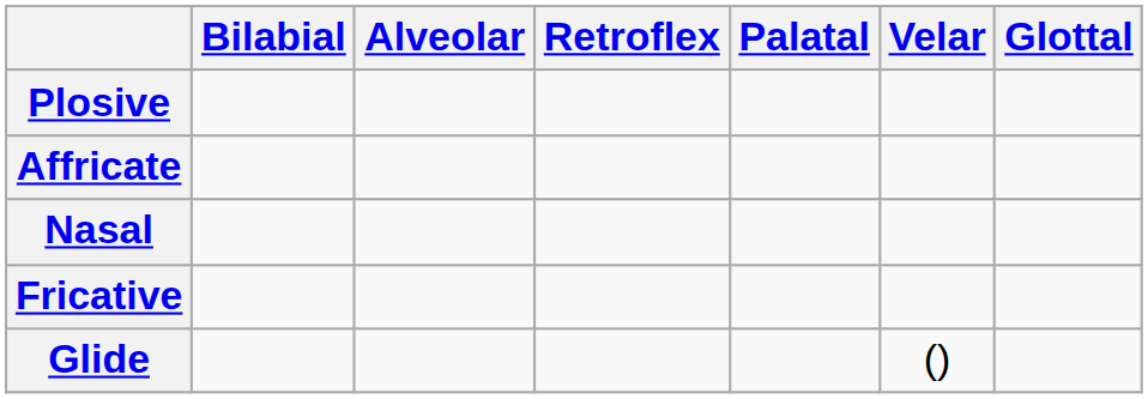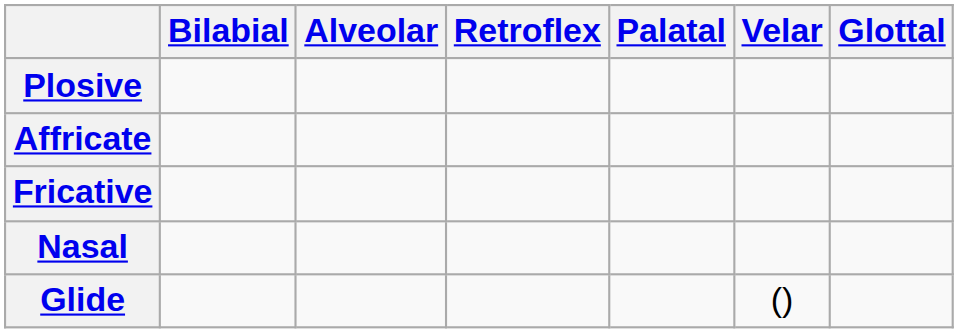rows swapped: Fricative <-> Nasal
